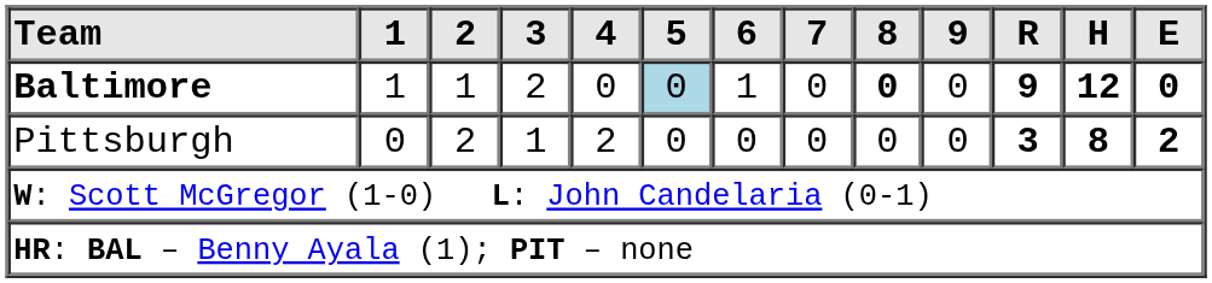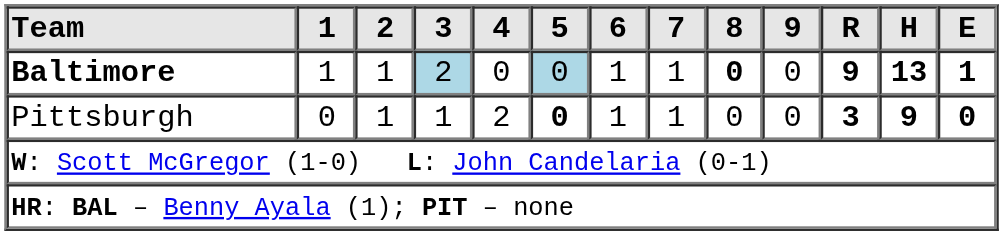Baltimore | 3: no background -> lightblue background
Baltimore | 7: 0 -> 1
Baltimore | H: 12 -> 13
Baltimore | E: 0 -> 1
Pittsburgh | 2: 2 -> 1
Pittsburgh | 5: normal -> bold
Pittsburgh | 6: 0 -> 1
Pittsburgh | 7: 0 -> 1
Pittsburgh | H: 8 -> 9
Pittsburgh | E: 2 -> 0
